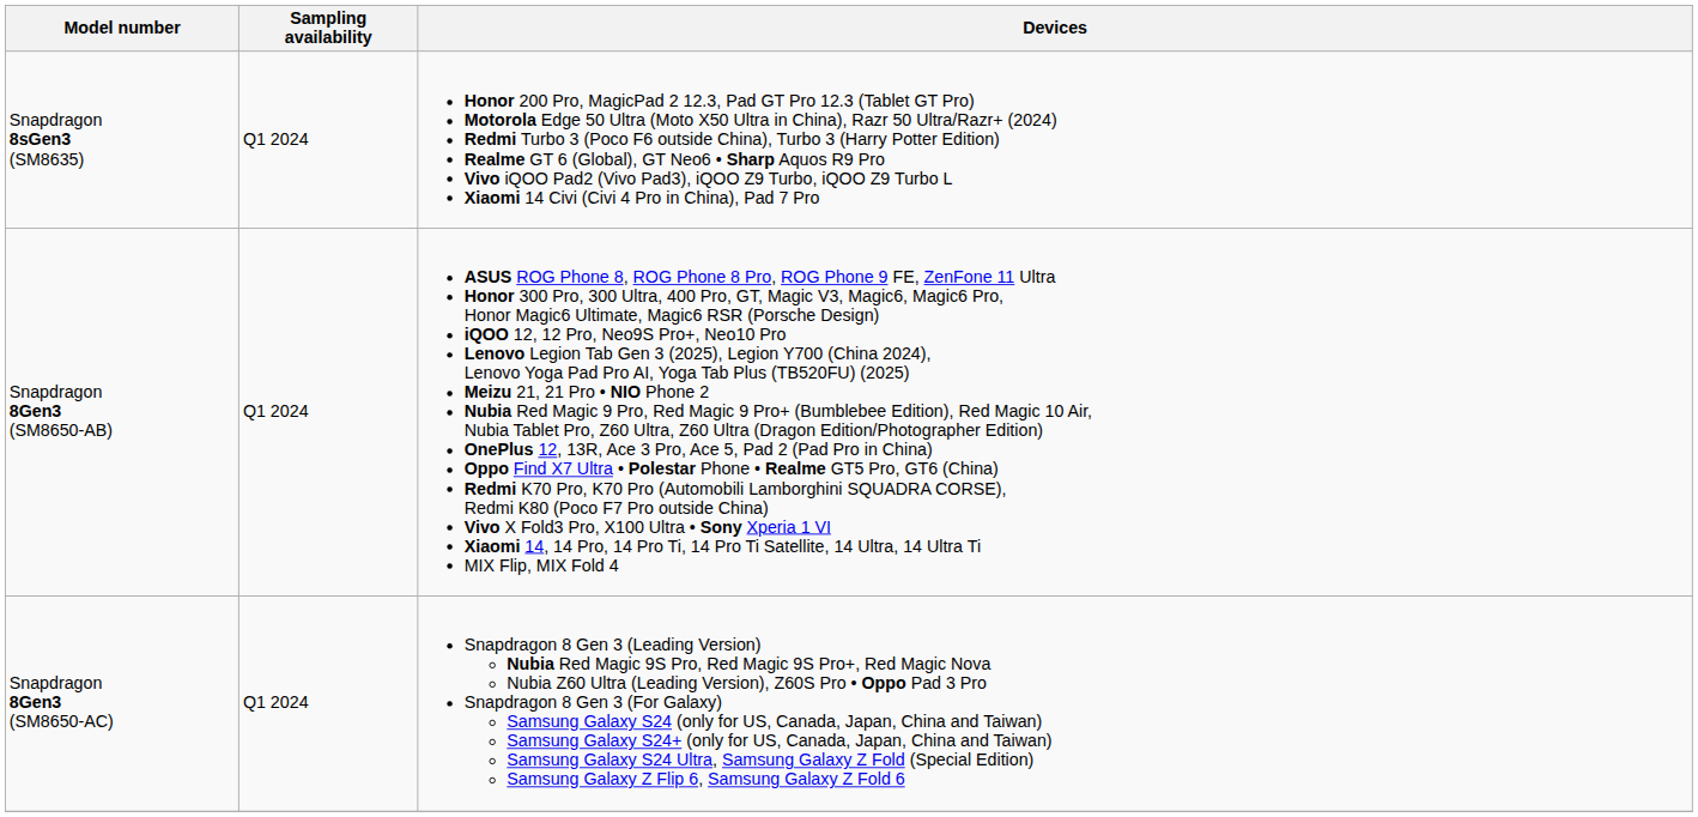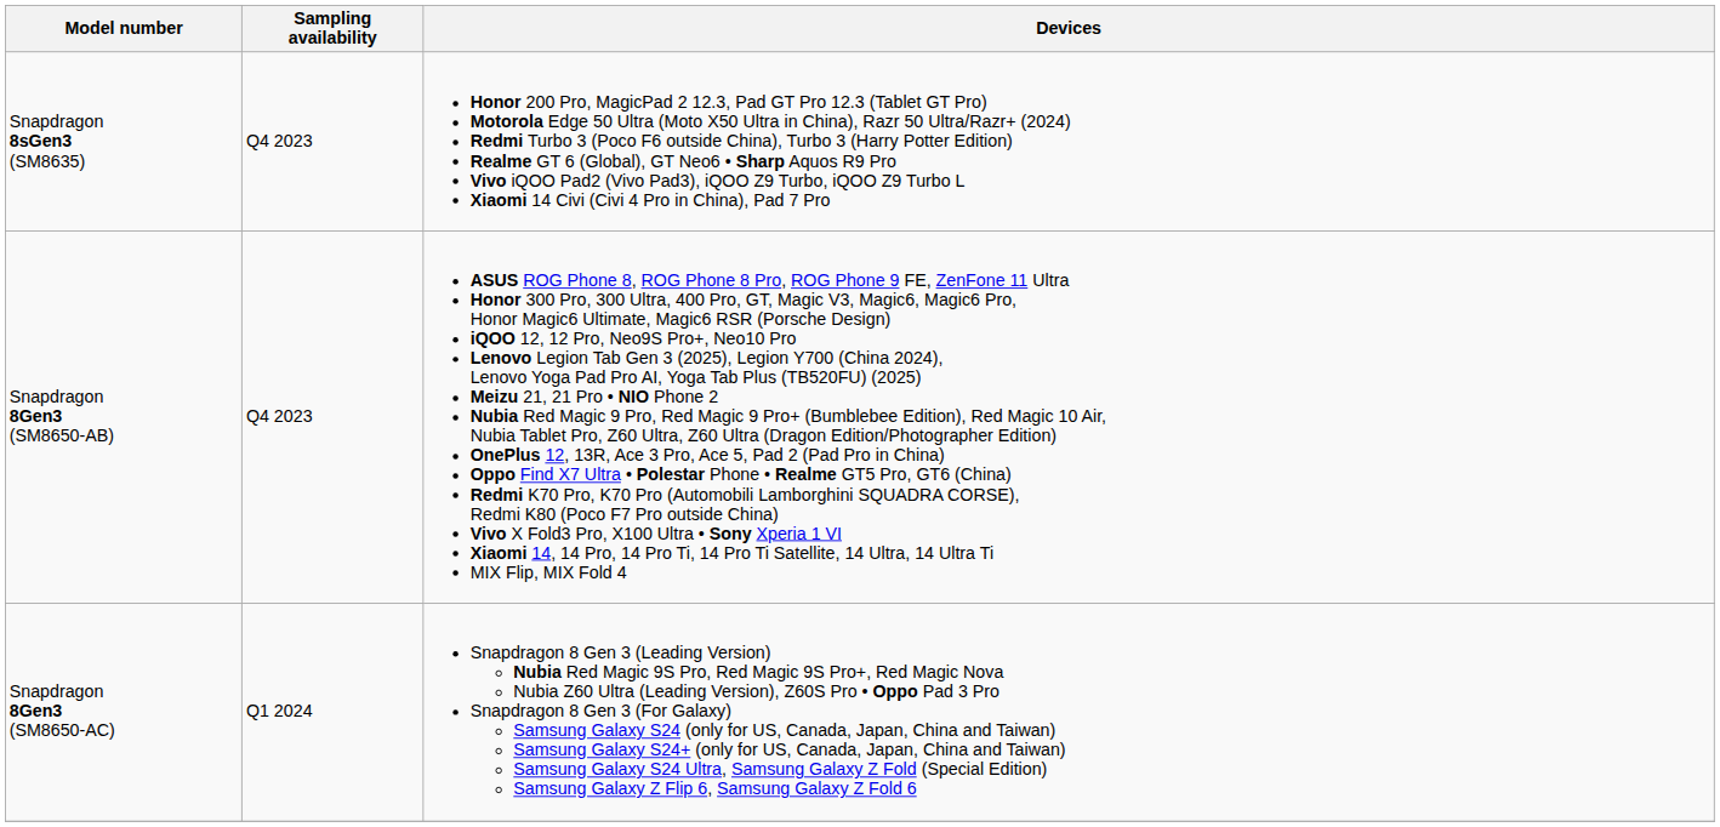Snapdragon 8sGen3 (SM8635) | Sampling availability: Q1 2024 -> Q4 2023
Snapdragon 8Gen3 (SM8650-AB) | Sampling availability: Q1 2024 -> Q4 2023
